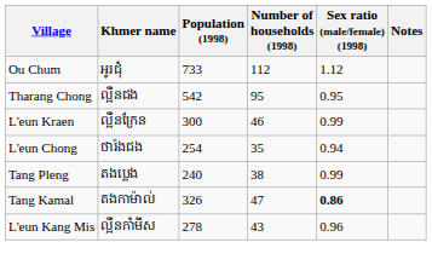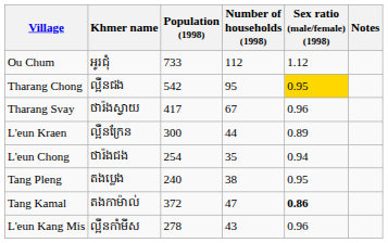Tharang Chong | Sex ratio (male/female) (1998): no background -> gold background
+ row: Tharang Svay | ថារ៉ងស្វាយ | 417 | 67 | 0.96
L'eun Kraen | Number of households (1998): 46 -> 44
L'eun Kraen | Sex ratio (male/female) (1998): 0.99 -> 0.89
Tang Pleng | Sex ratio (male/female) (1998): 0.99 -> 0.95
Tang Kamal | Population (1998): 326 -> 372
